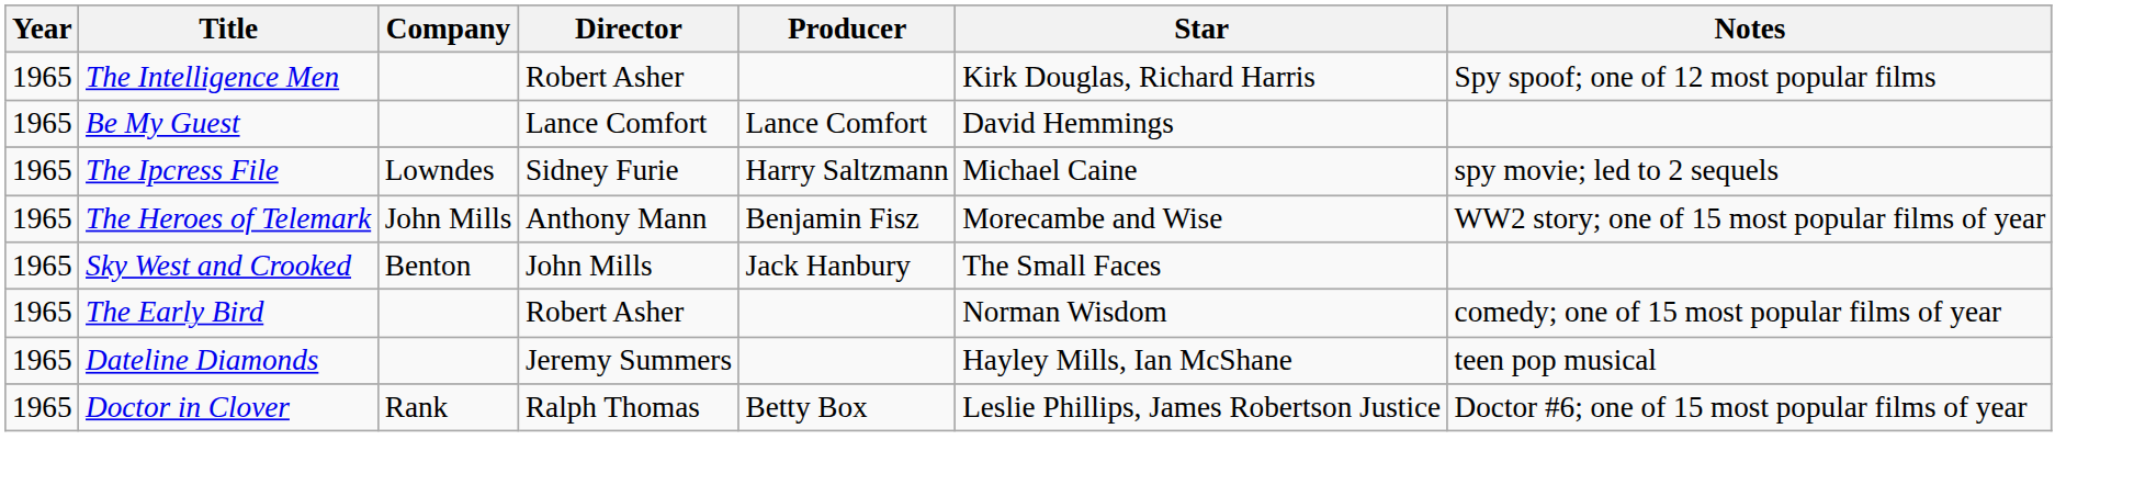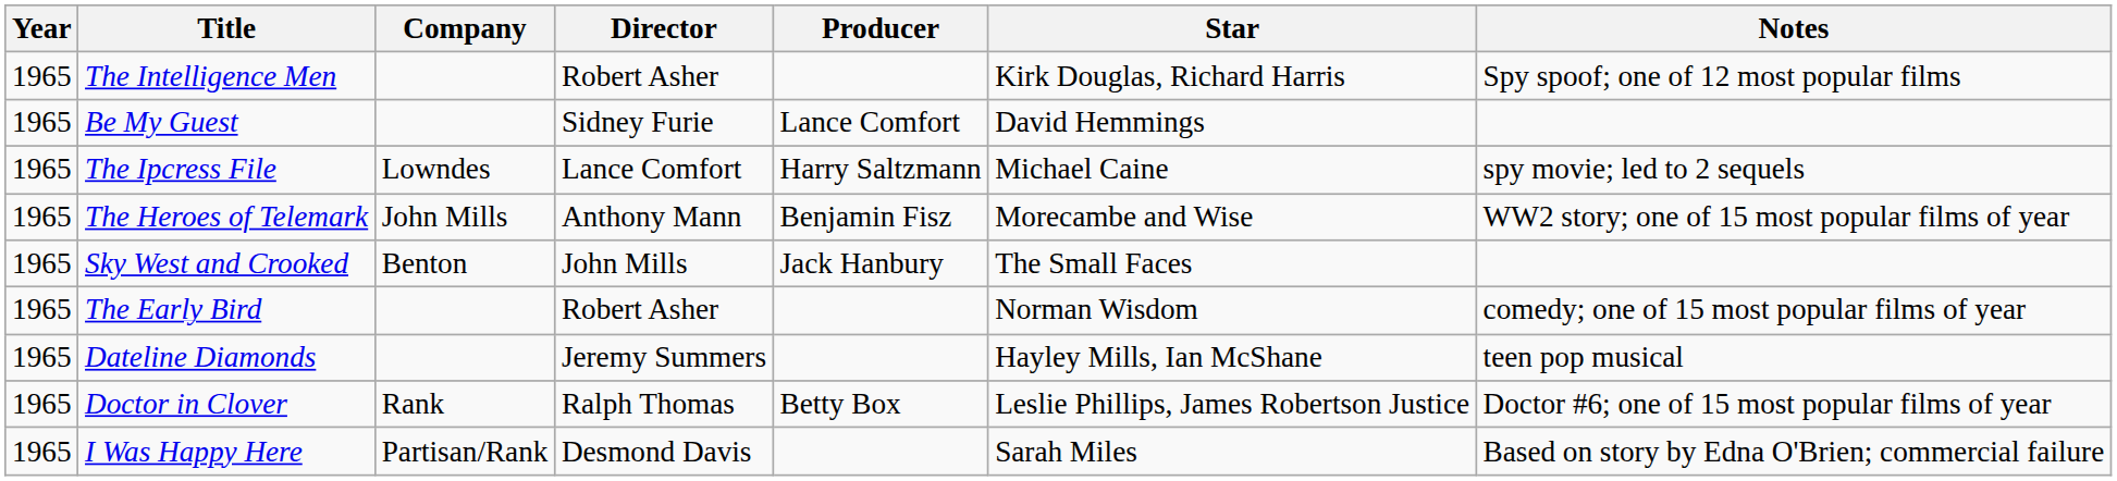Be My Guest | Director: Lance Comfort -> Sidney Furie
The Ipcress File | Director: Sidney Furie -> Lance Comfort
+ row: 1965 | I Was Happy Here | Partisan/Rank | Desmond Davis | Sarah Miles | Based on story by Edna O'Brien; commercial failure
